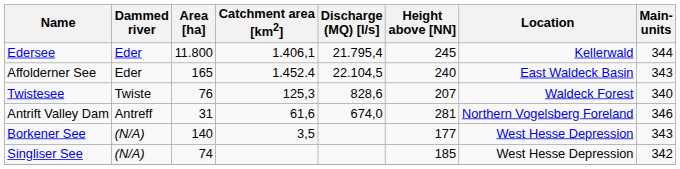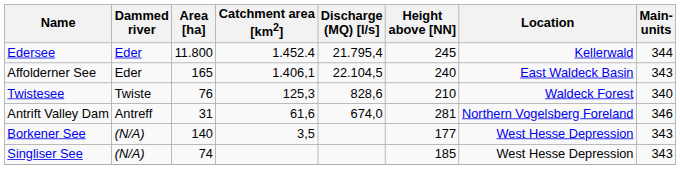Edersee | Catchment area [km2]: 1.406,1 -> 1.452.4
Affolderner See | Catchment area [km2]: 1.452.4 -> 1.406,1
Twistesee | Height above [NN]: 207 -> 210
Singliser See | Main- units: 342 -> 343
